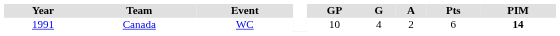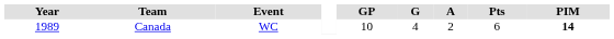Canada | Year: 1991 -> 1989
